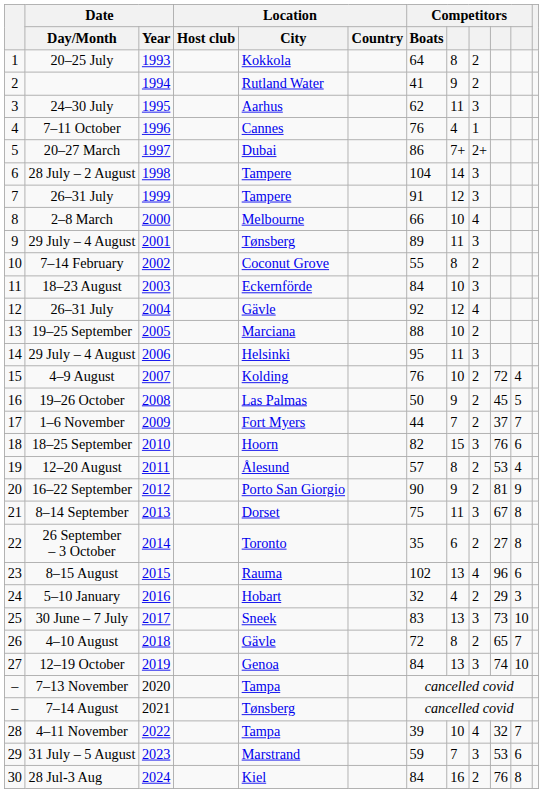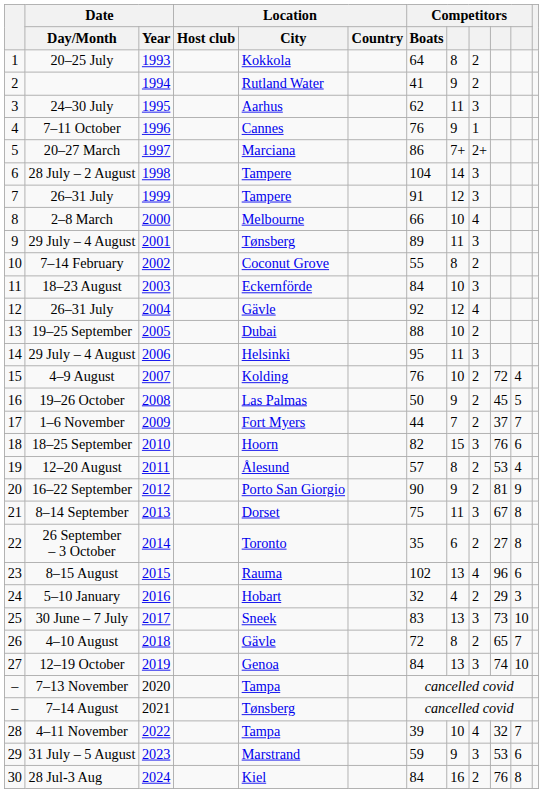7–11 October | column 8: 4 -> 9
20–27 March | Location / City: Dubai -> Marciana
19–25 September | Location / City: Marciana -> Dubai
31 July – 5 August | column 8: 7 -> 9
